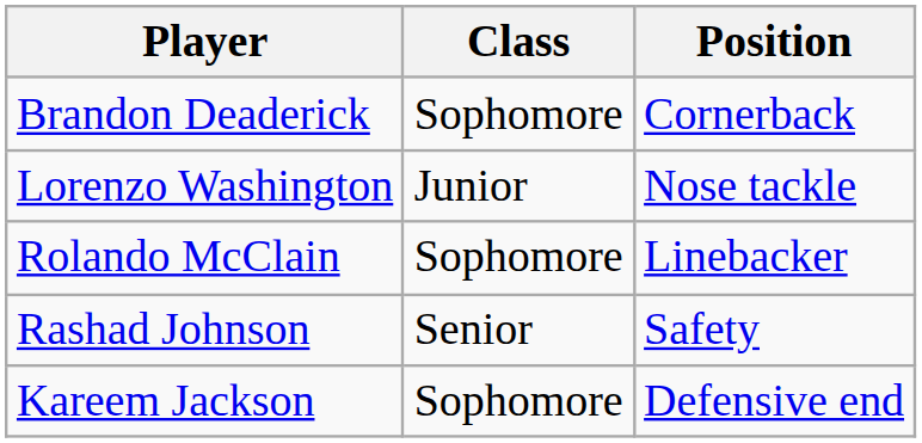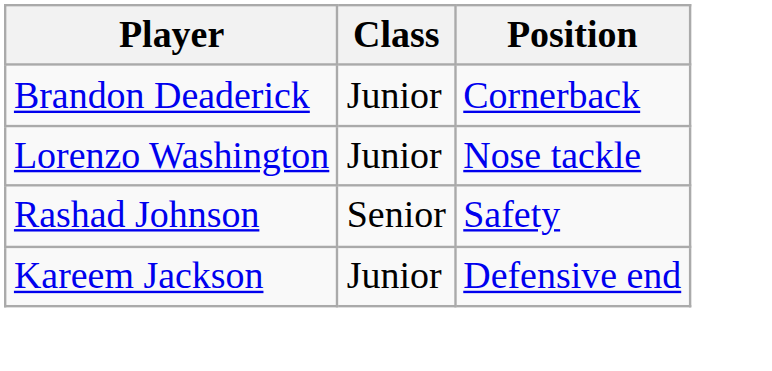Brandon Deaderick | Class: Sophomore -> Junior
- row: Rolando McClain | Sophomore | Linebacker
Kareem Jackson | Class: Sophomore -> Junior
